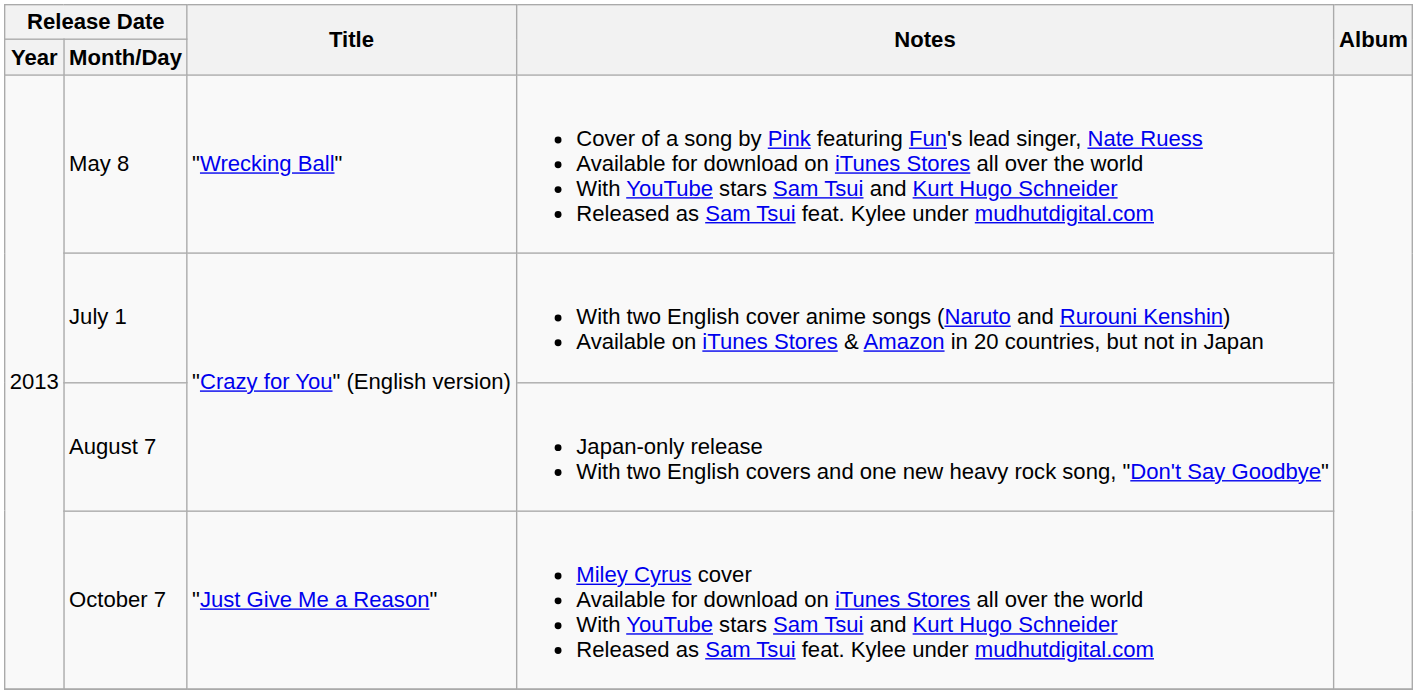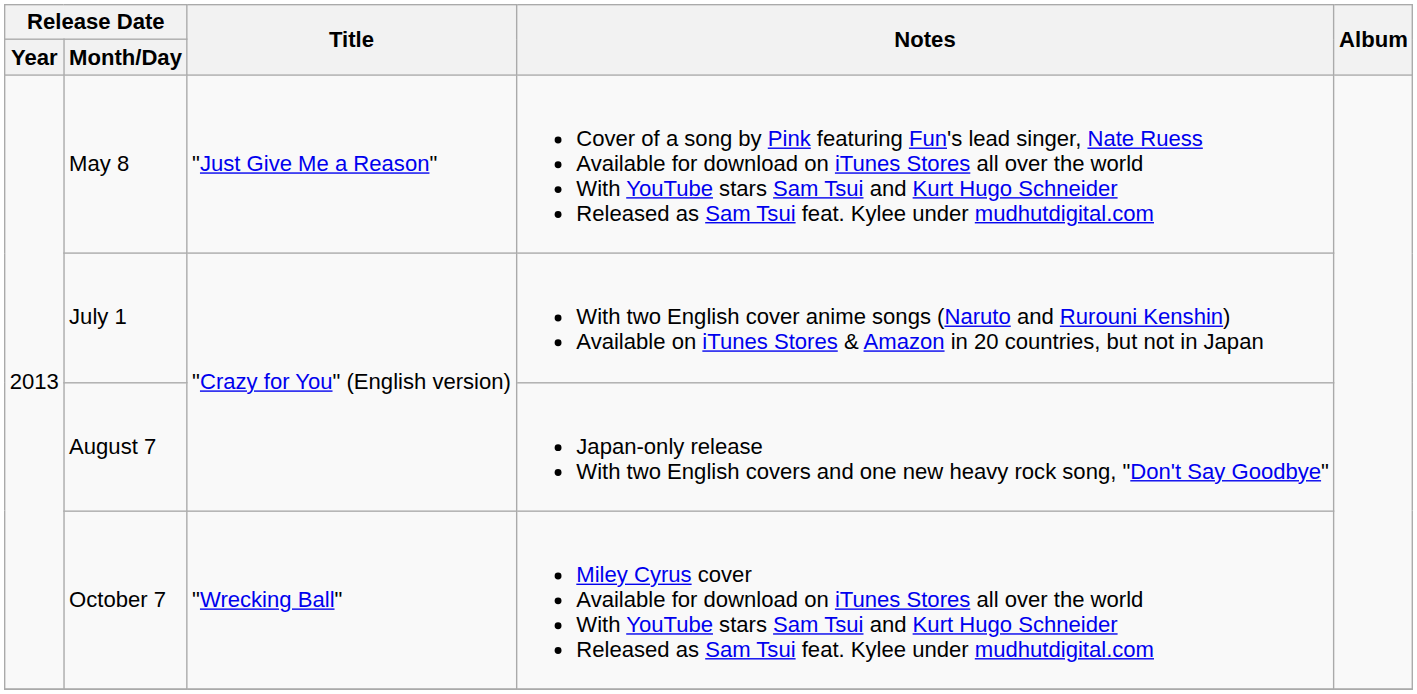May 8 | Title: "Wrecking Ball" -> "Just Give Me a Reason"
October 7 | Title: "Just Give Me a Reason" -> "Wrecking Ball"
